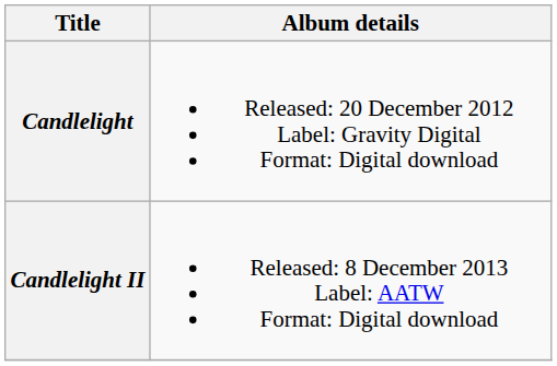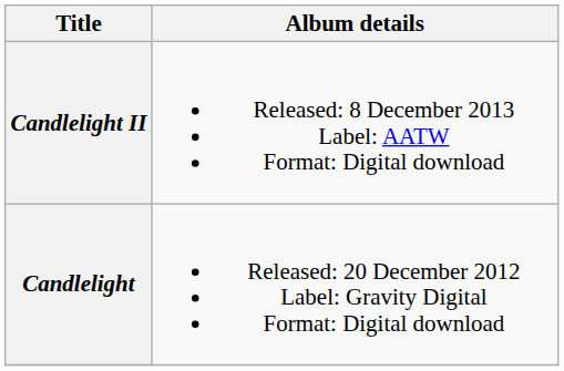rows swapped: Candlelight <-> Candlelight II
